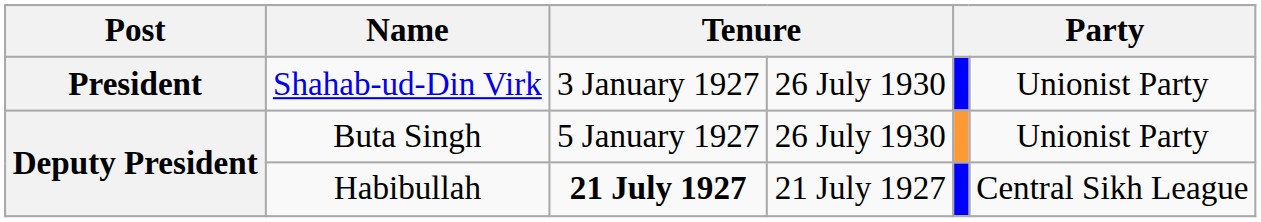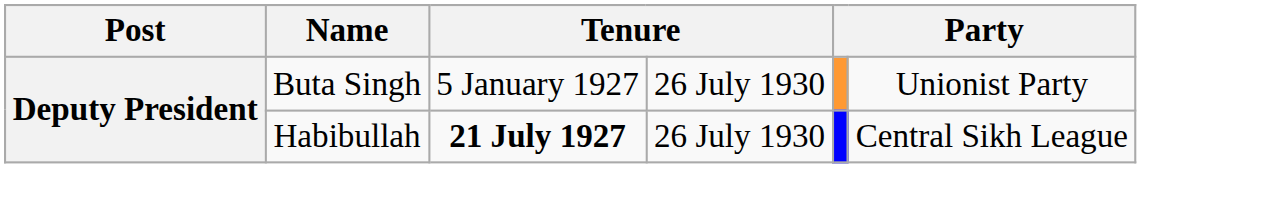- row: President | Shahab-ud-Din Virk | 3 January 1927 | 26 July 1930 | Unionist Party
Habibullah | column 4: 21 July 1927 -> 26 July 1930
